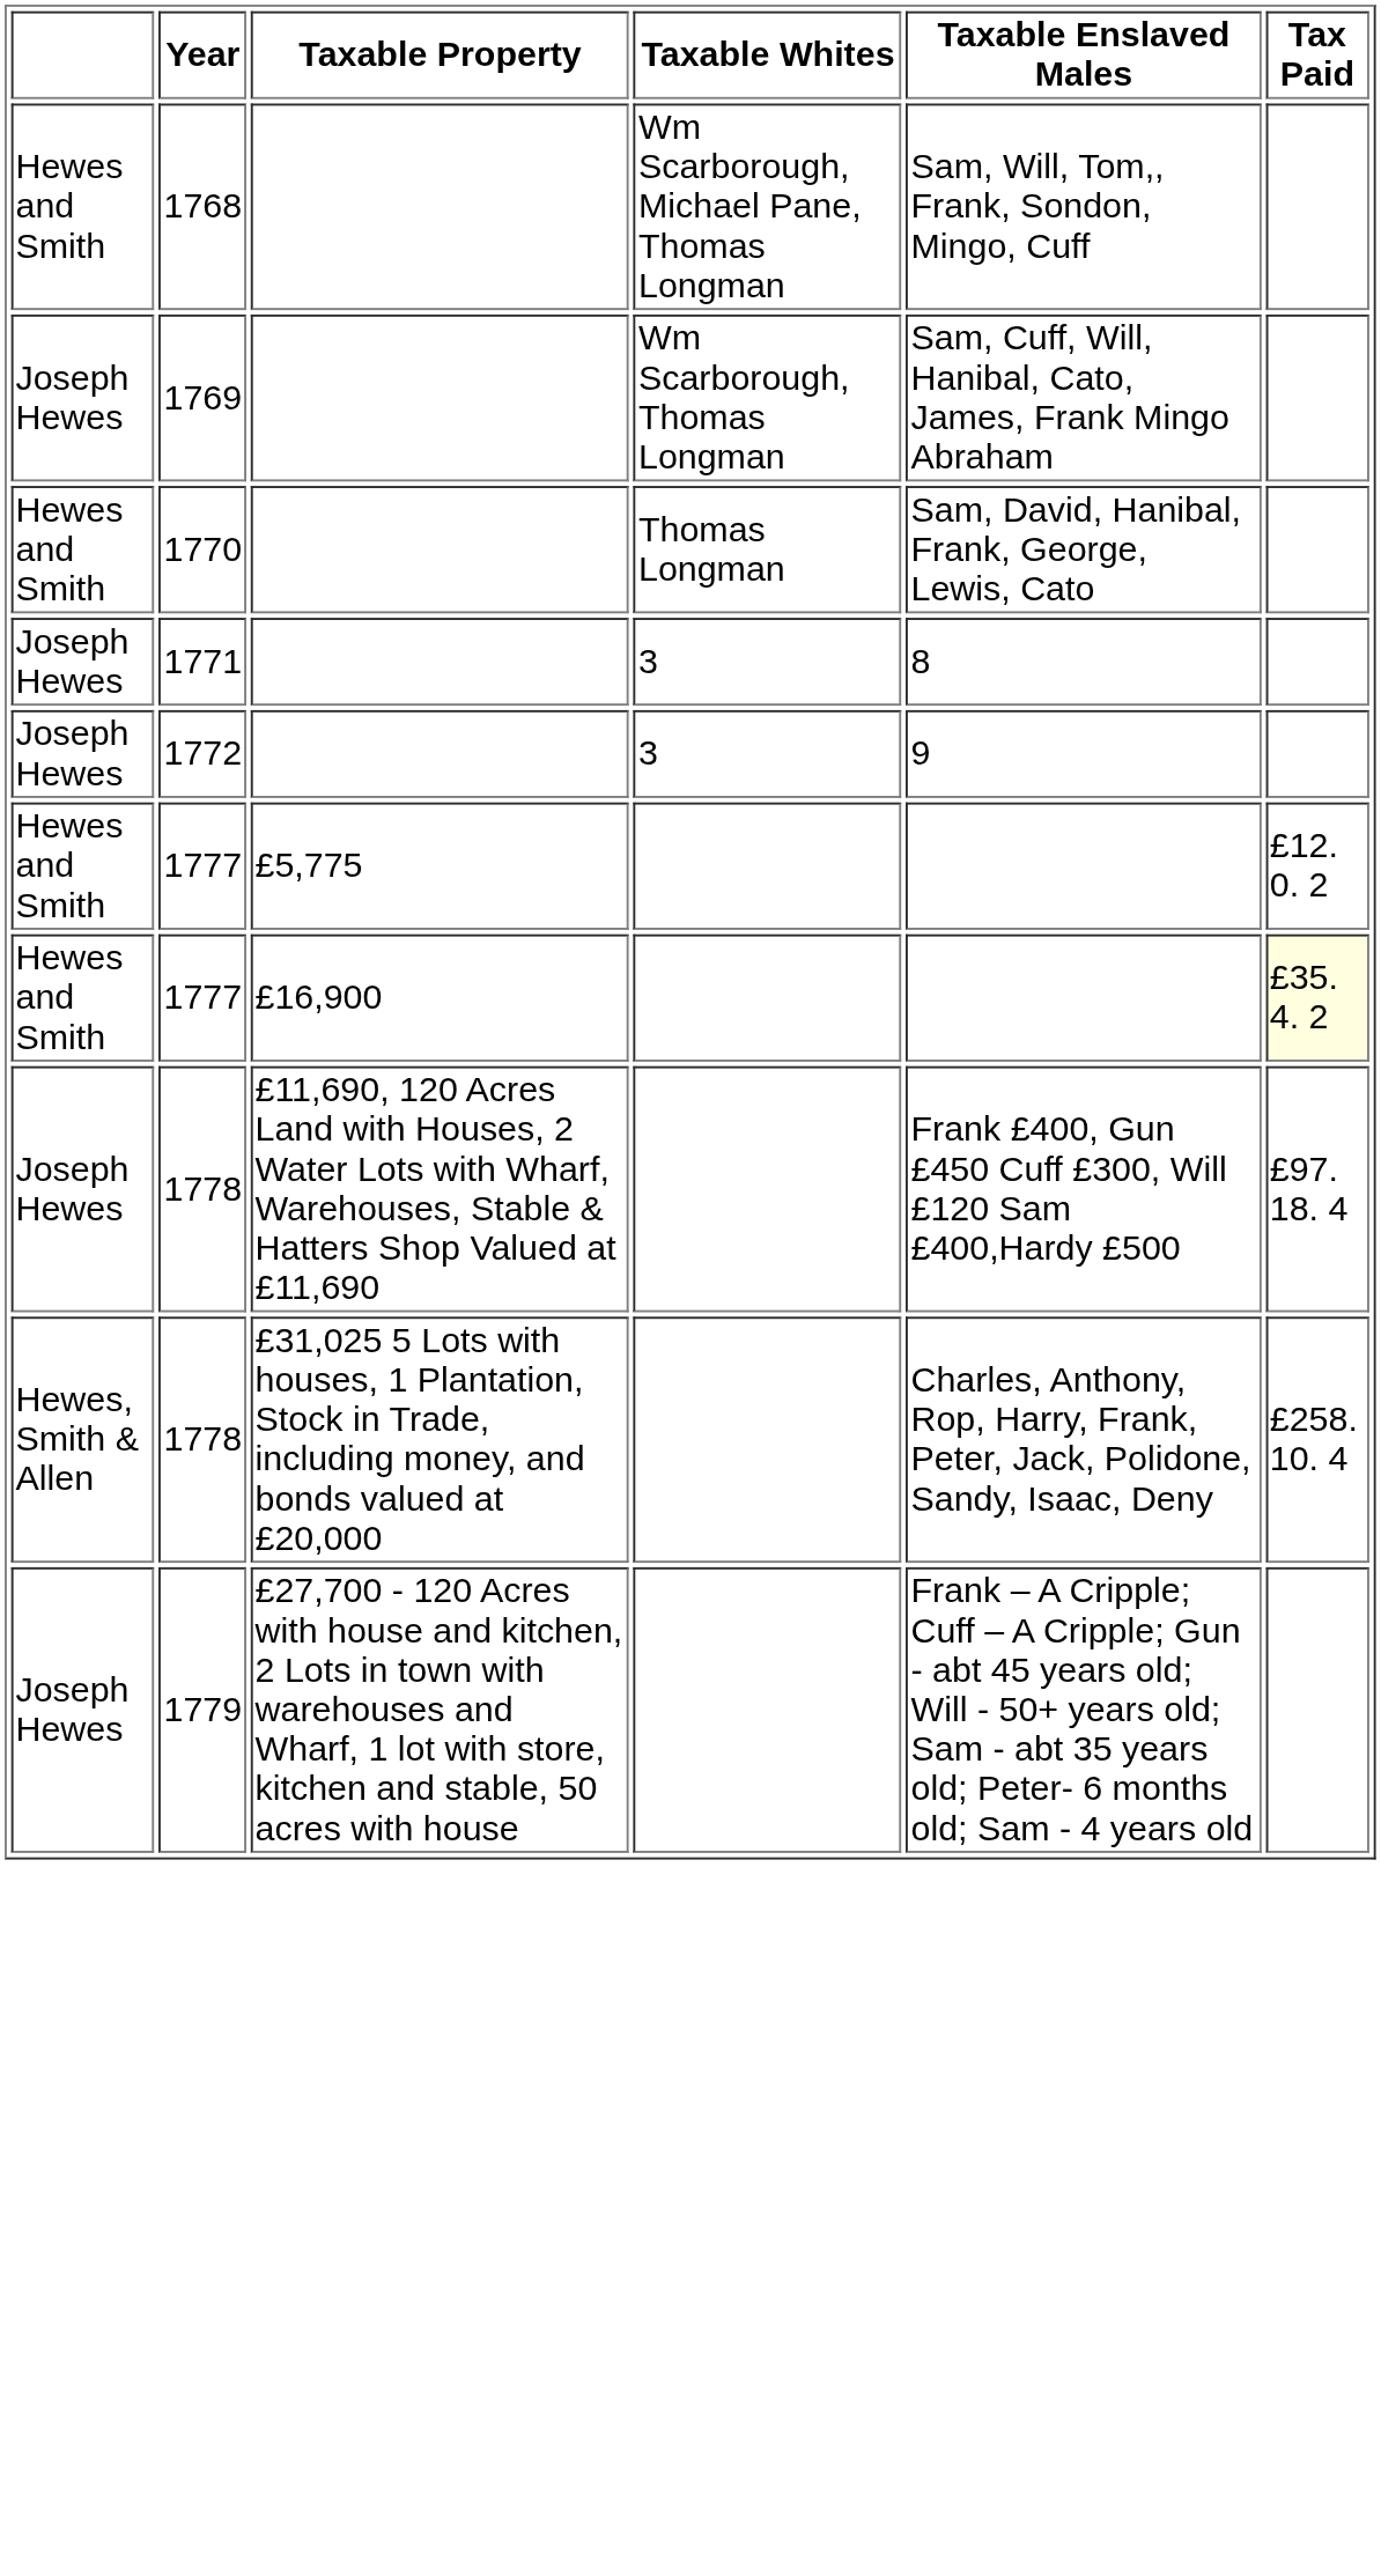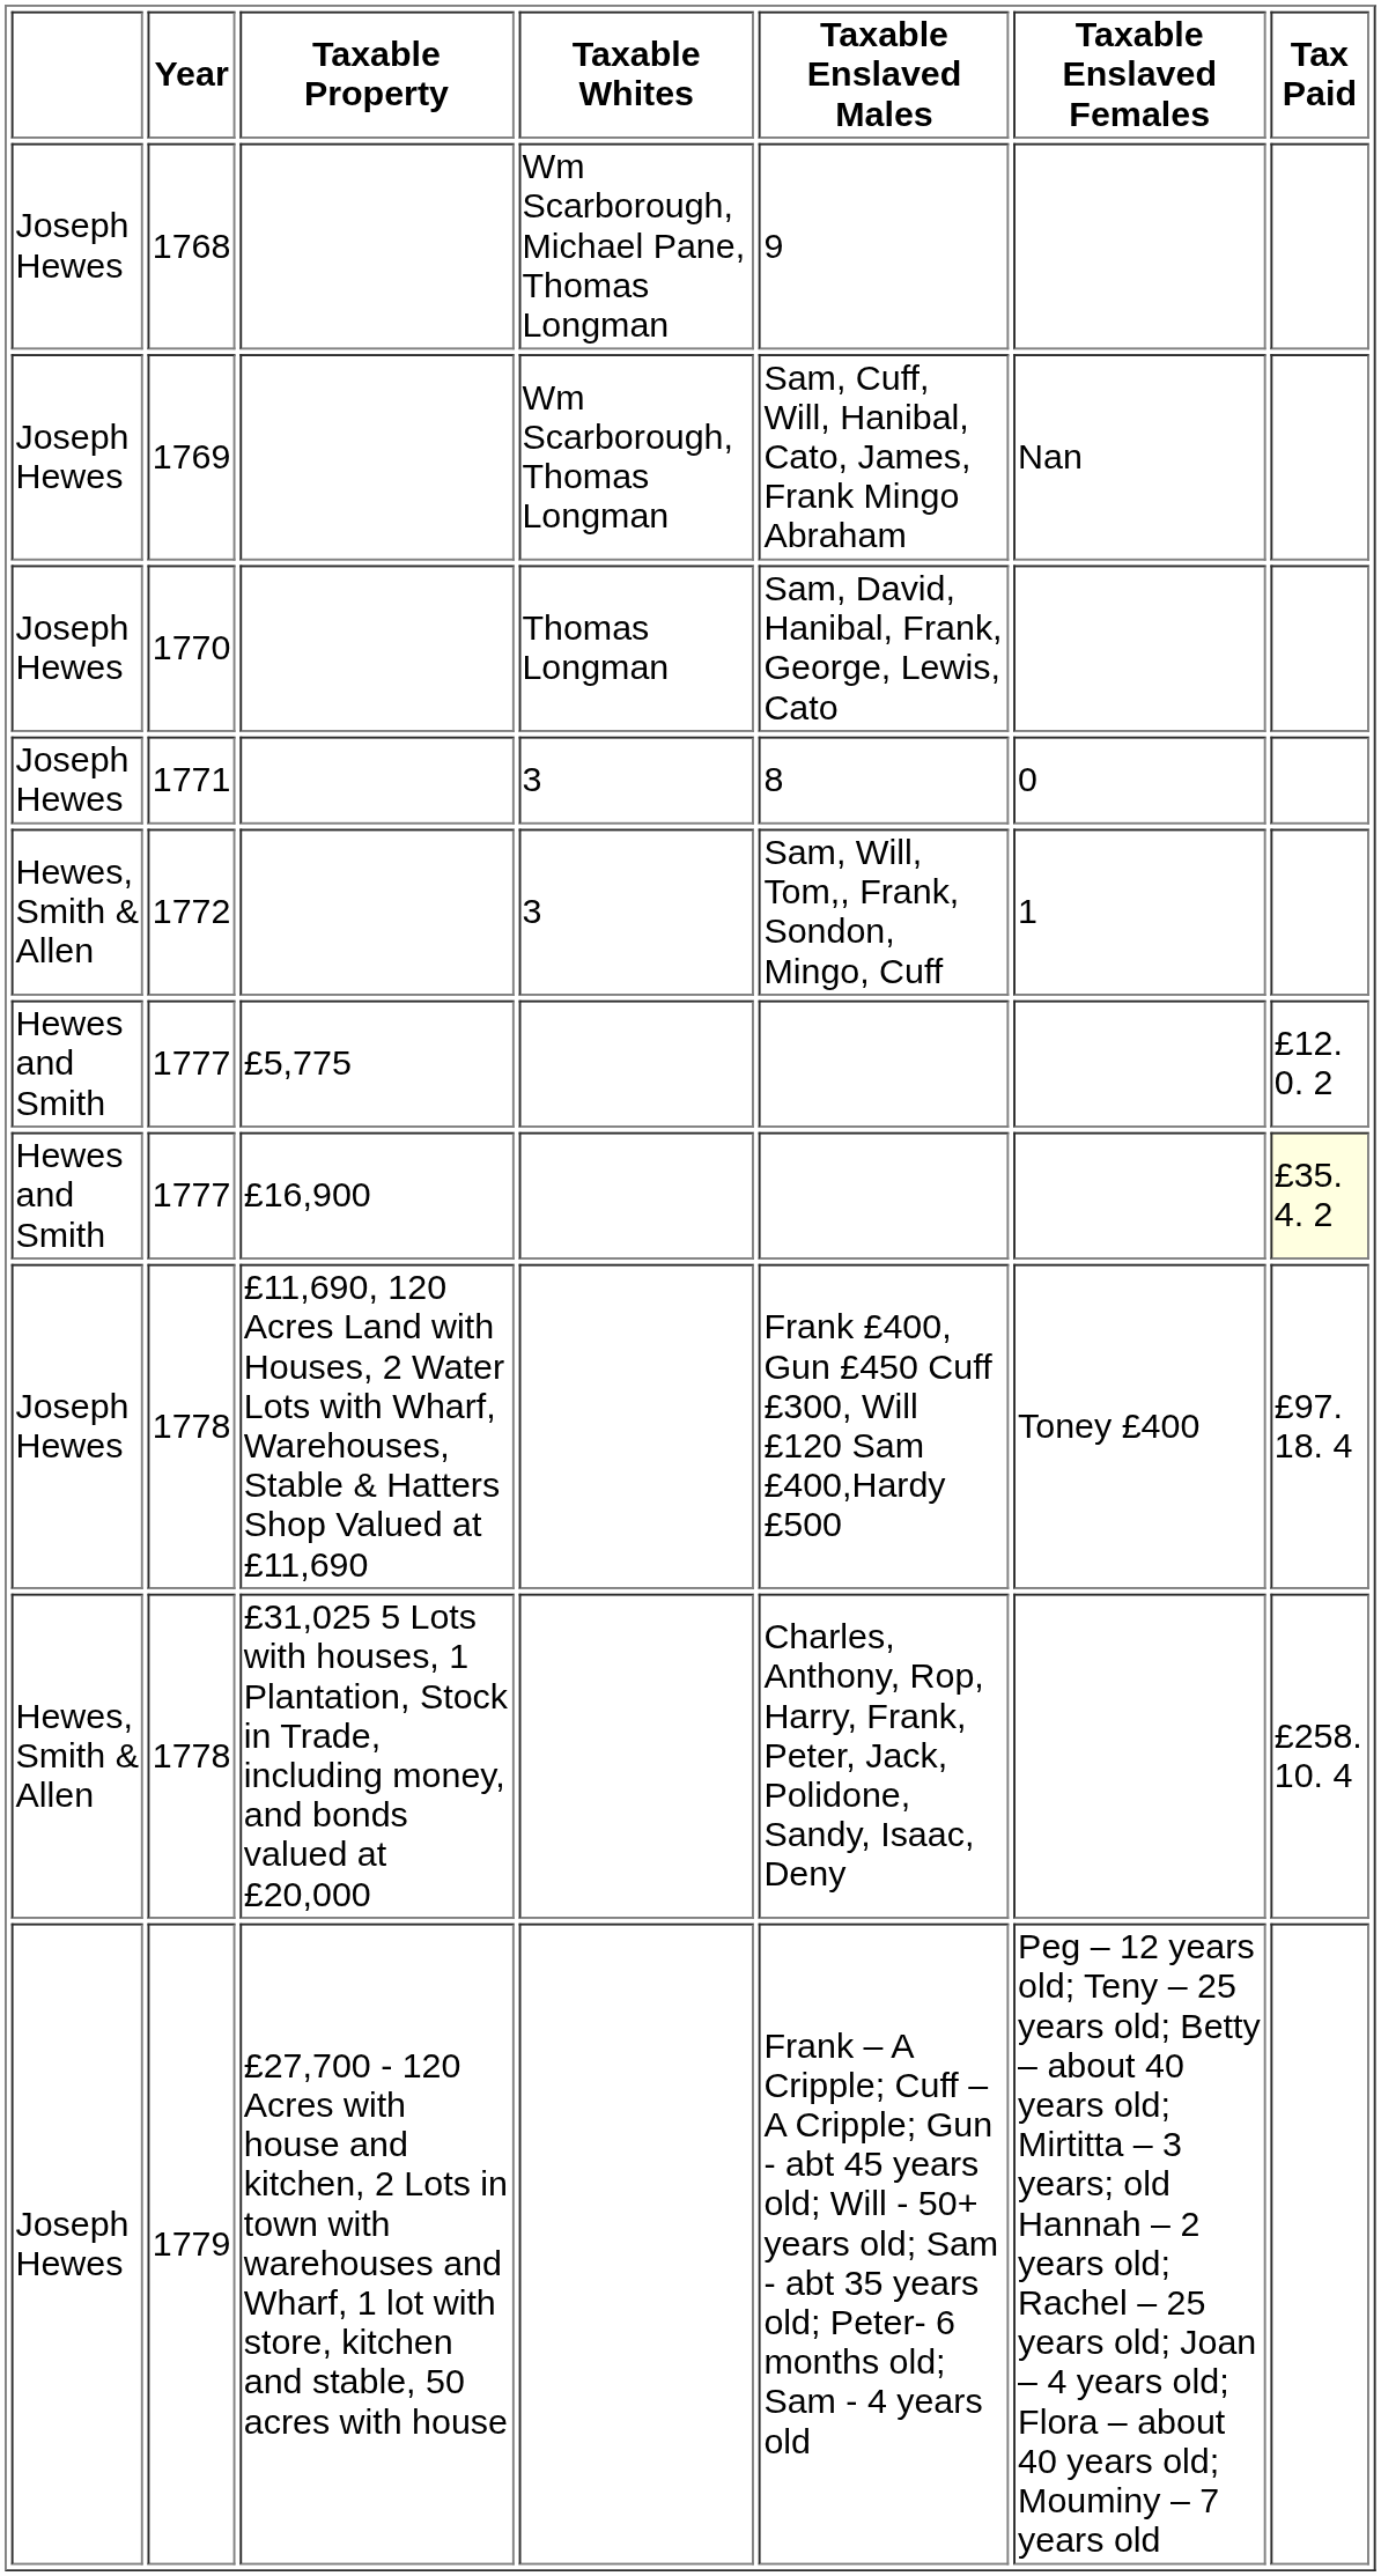+ column: Taxable Enslaved Females | Nan | 0 | 1 | Toney £400 | Peg – 12 years old; Teny – 25 years old; Betty – about 40 years old; Mirtitta – 3 years; old Hannah – 2 years old; Rachel – 25 years old; Joan – 4 years old; Flora – about 40 years old; Mouminy – 7 years old
1768 | column 1: Hewes and Smith -> Joseph Hewes
1768 | Taxable Enslaved Males: Sam, Will, Tom,, Frank, Sondon, Mingo, Cuff -> 9
1770 | column 1: Hewes and Smith -> Joseph Hewes
1772 | column 1: Joseph Hewes -> Hewes, Smith & Allen
1772 | Taxable Enslaved Males: 9 -> Sam, Will, Tom,, Frank, Sondon, Mingo, Cuff
